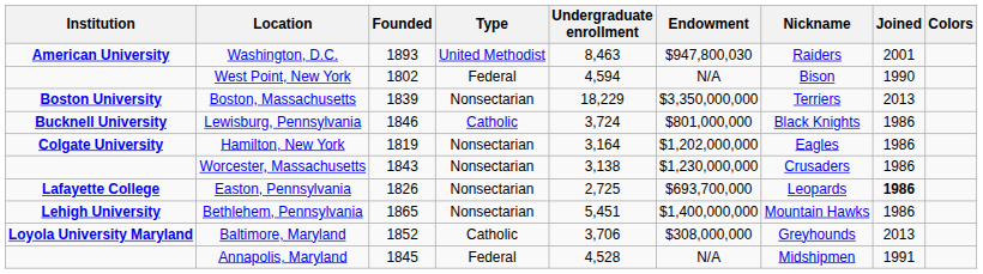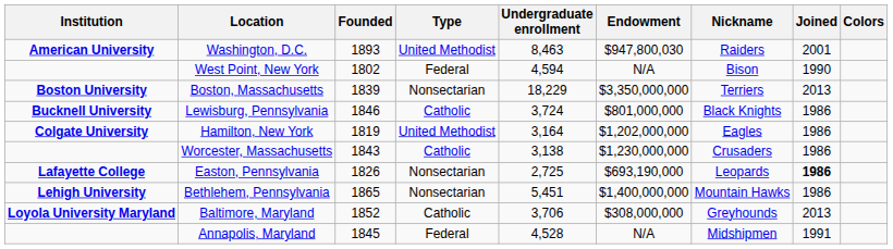Hamilton, New York | Type: Nonsectarian -> United Methodist
Worcester, Massachusetts | Type: Nonsectarian -> Catholic
Easton, Pennsylvania | Endowment: $693,700,000 -> $693,190,000
